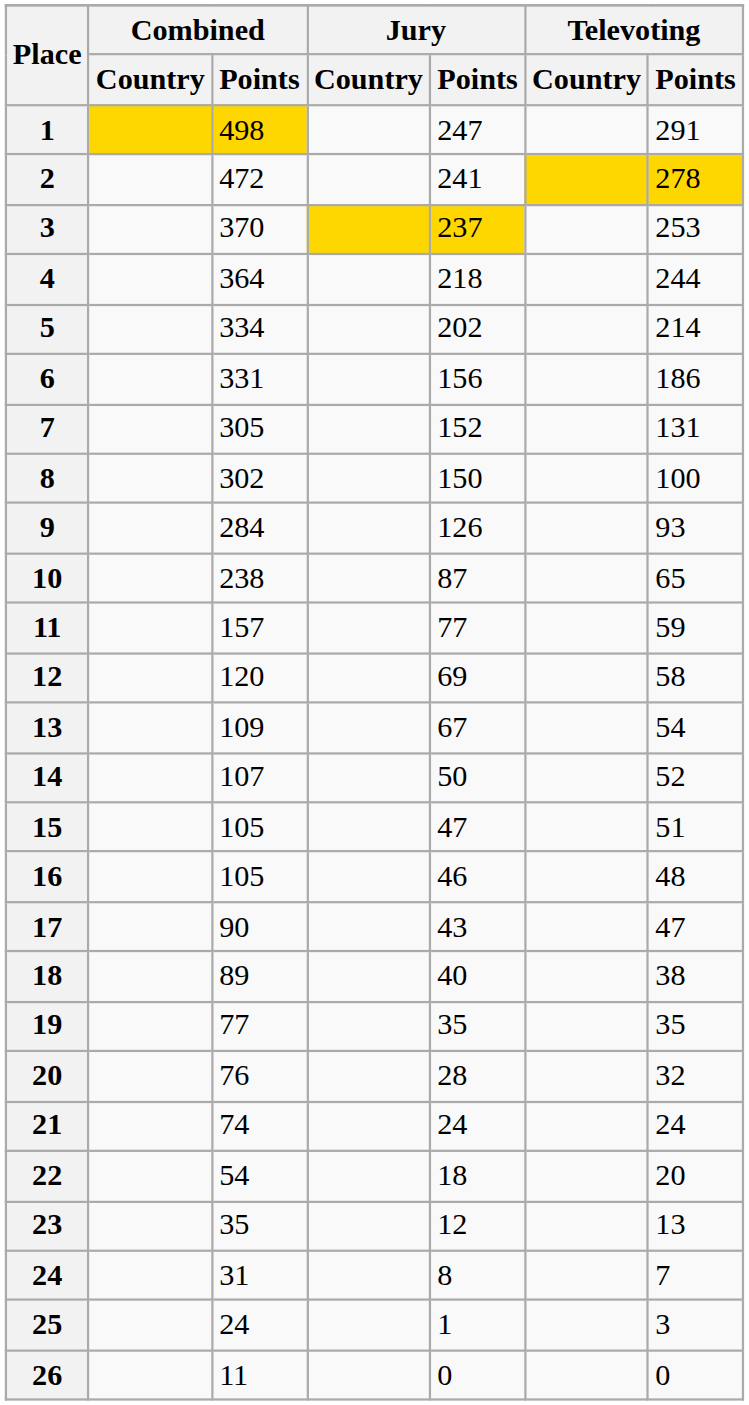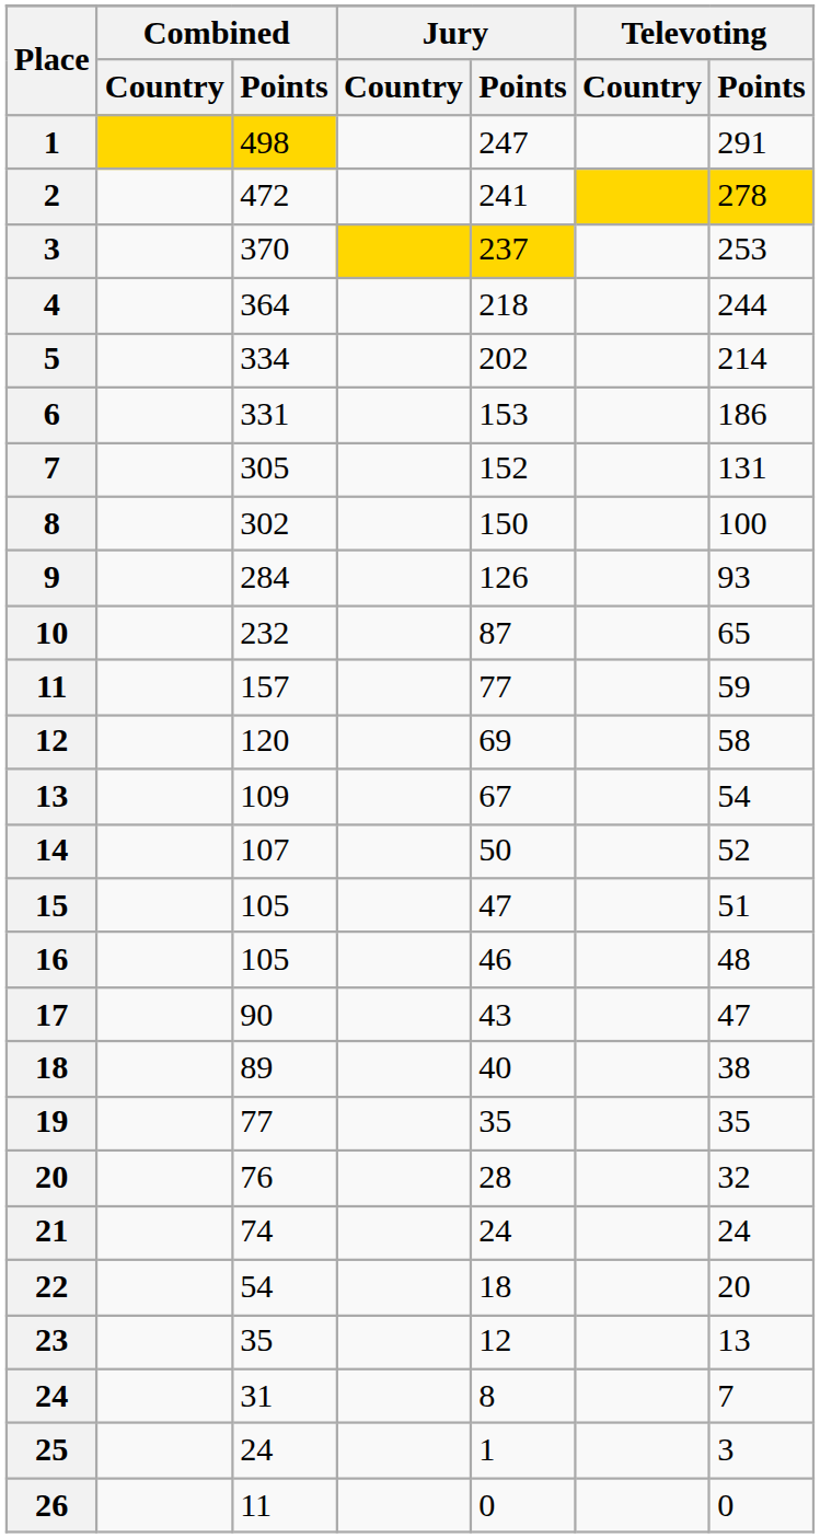6 | Jury / Points: 156 -> 153
10 | Combined / Points: 238 -> 232
